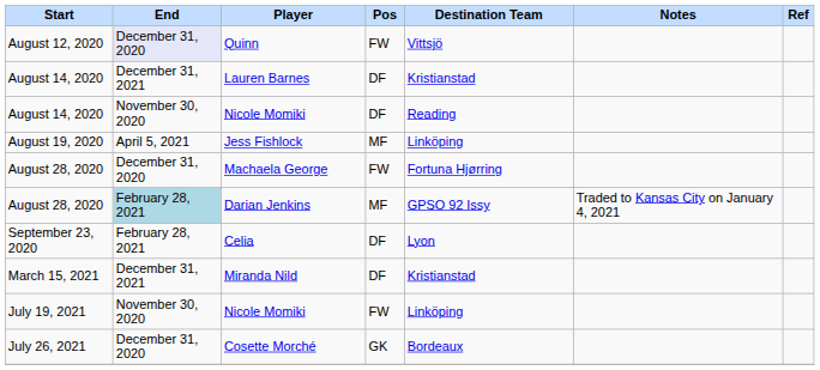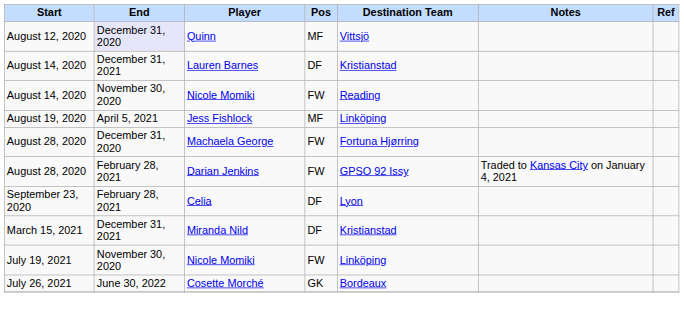Quinn | Pos: FW -> MF
August 14, 2020 / Nicole Momiki | Pos: DF -> FW
Darian Jenkins | End: lightblue background -> no background
Darian Jenkins | Pos: MF -> FW
Cosette Morché | End: December 31, 2020 -> June 30, 2022
